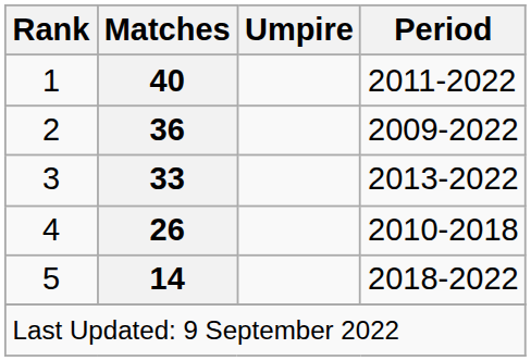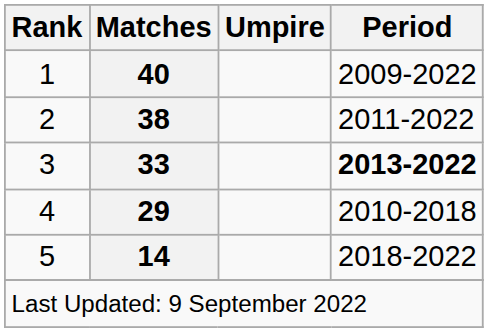1 | Period: 2011-2022 -> 2009-2022
2 | Matches: 36 -> 38
2 | Period: 2009-2022 -> 2011-2022
3 | Period: normal -> bold
4 | Matches: 26 -> 29
